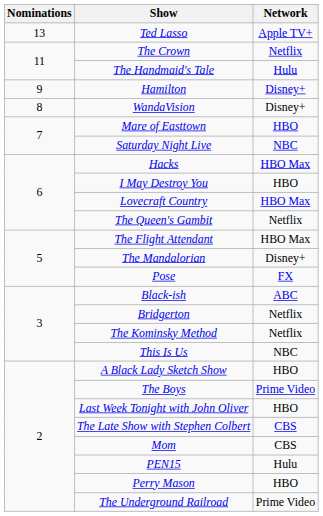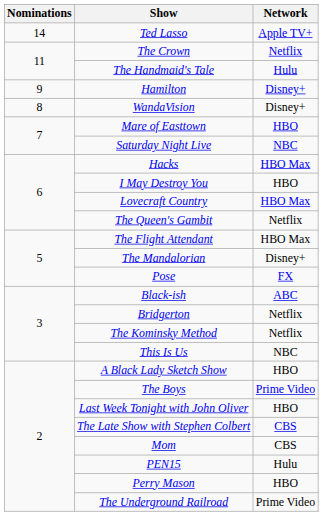Ted Lasso | Nominations: 13 -> 14
